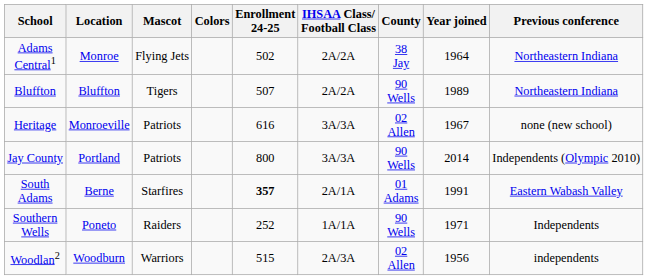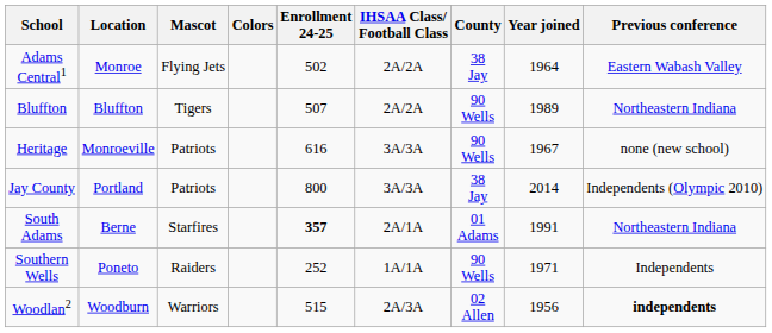Adams Central1 | Previous conference: Northeastern Indiana -> Eastern Wabash Valley
Heritage | County: 02 Allen -> 90 Wells
Jay County | County: 90 Wells -> 38 Jay
South Adams | Previous conference: Eastern Wabash Valley -> Northeastern Indiana
Woodlan2 | Previous conference: normal -> bold
